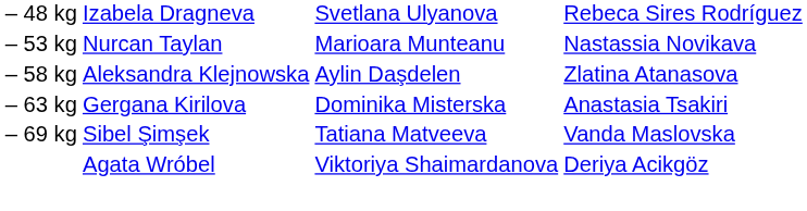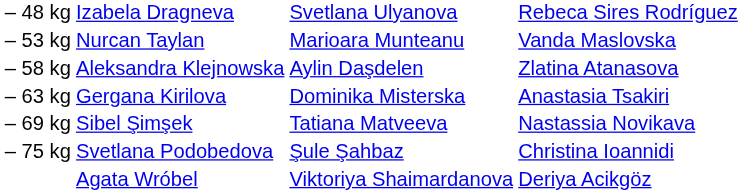– 53 kg | column 4: Nastassia Novikava -> Vanda Maslovska
– 69 kg | column 4: Vanda Maslovska -> Nastassia Novikava
+ row: – 75 kg | Svetlana Podobedova | Şule Şahbaz | Christina Ioannidi
